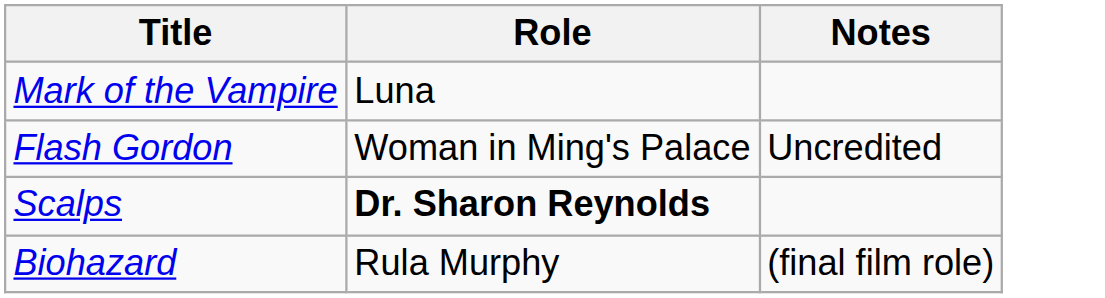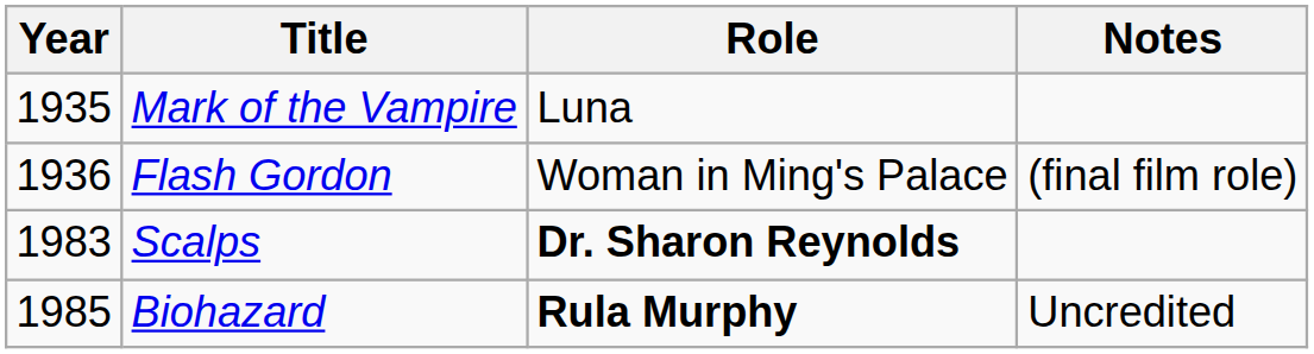+ column: Year | 1935 | 1936 | 1983 | 1985
Flash Gordon | Notes: Uncredited -> (final film role)
Biohazard | Role: normal -> bold
Biohazard | Notes: (final film role) -> Uncredited
